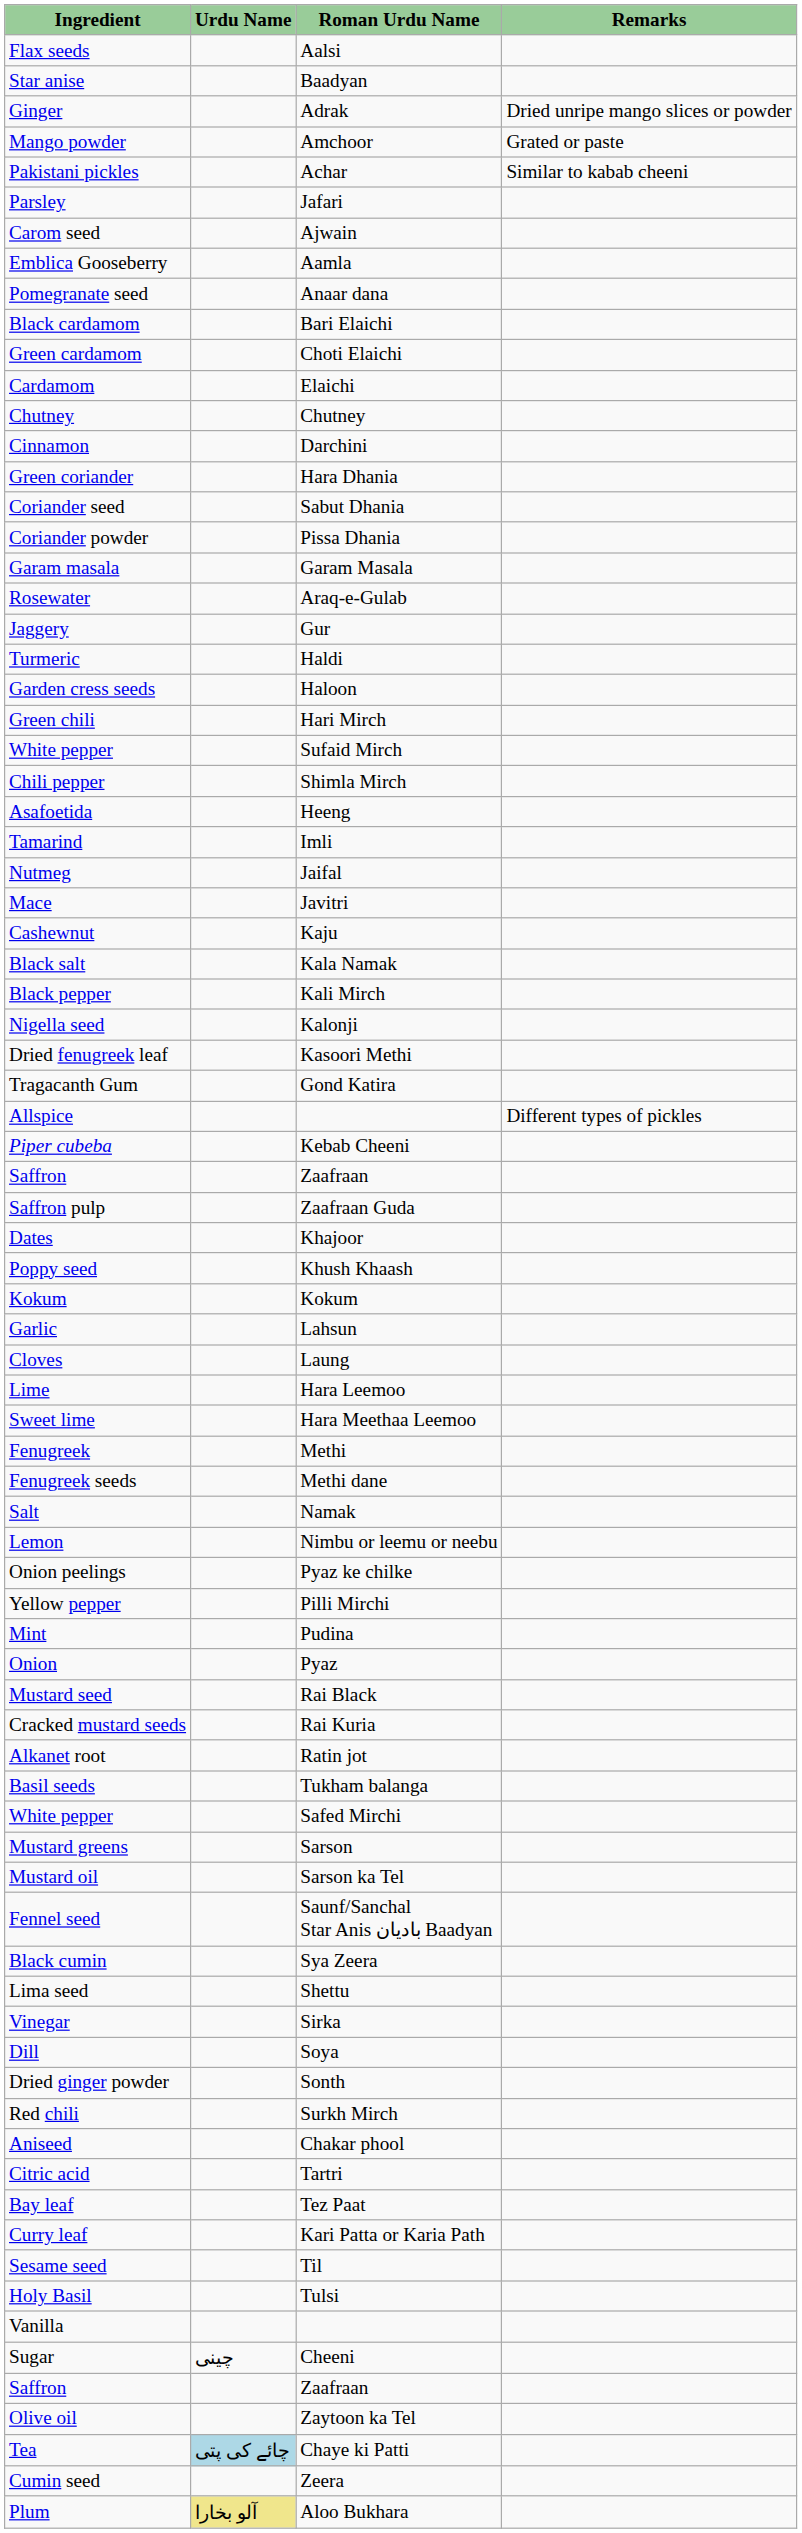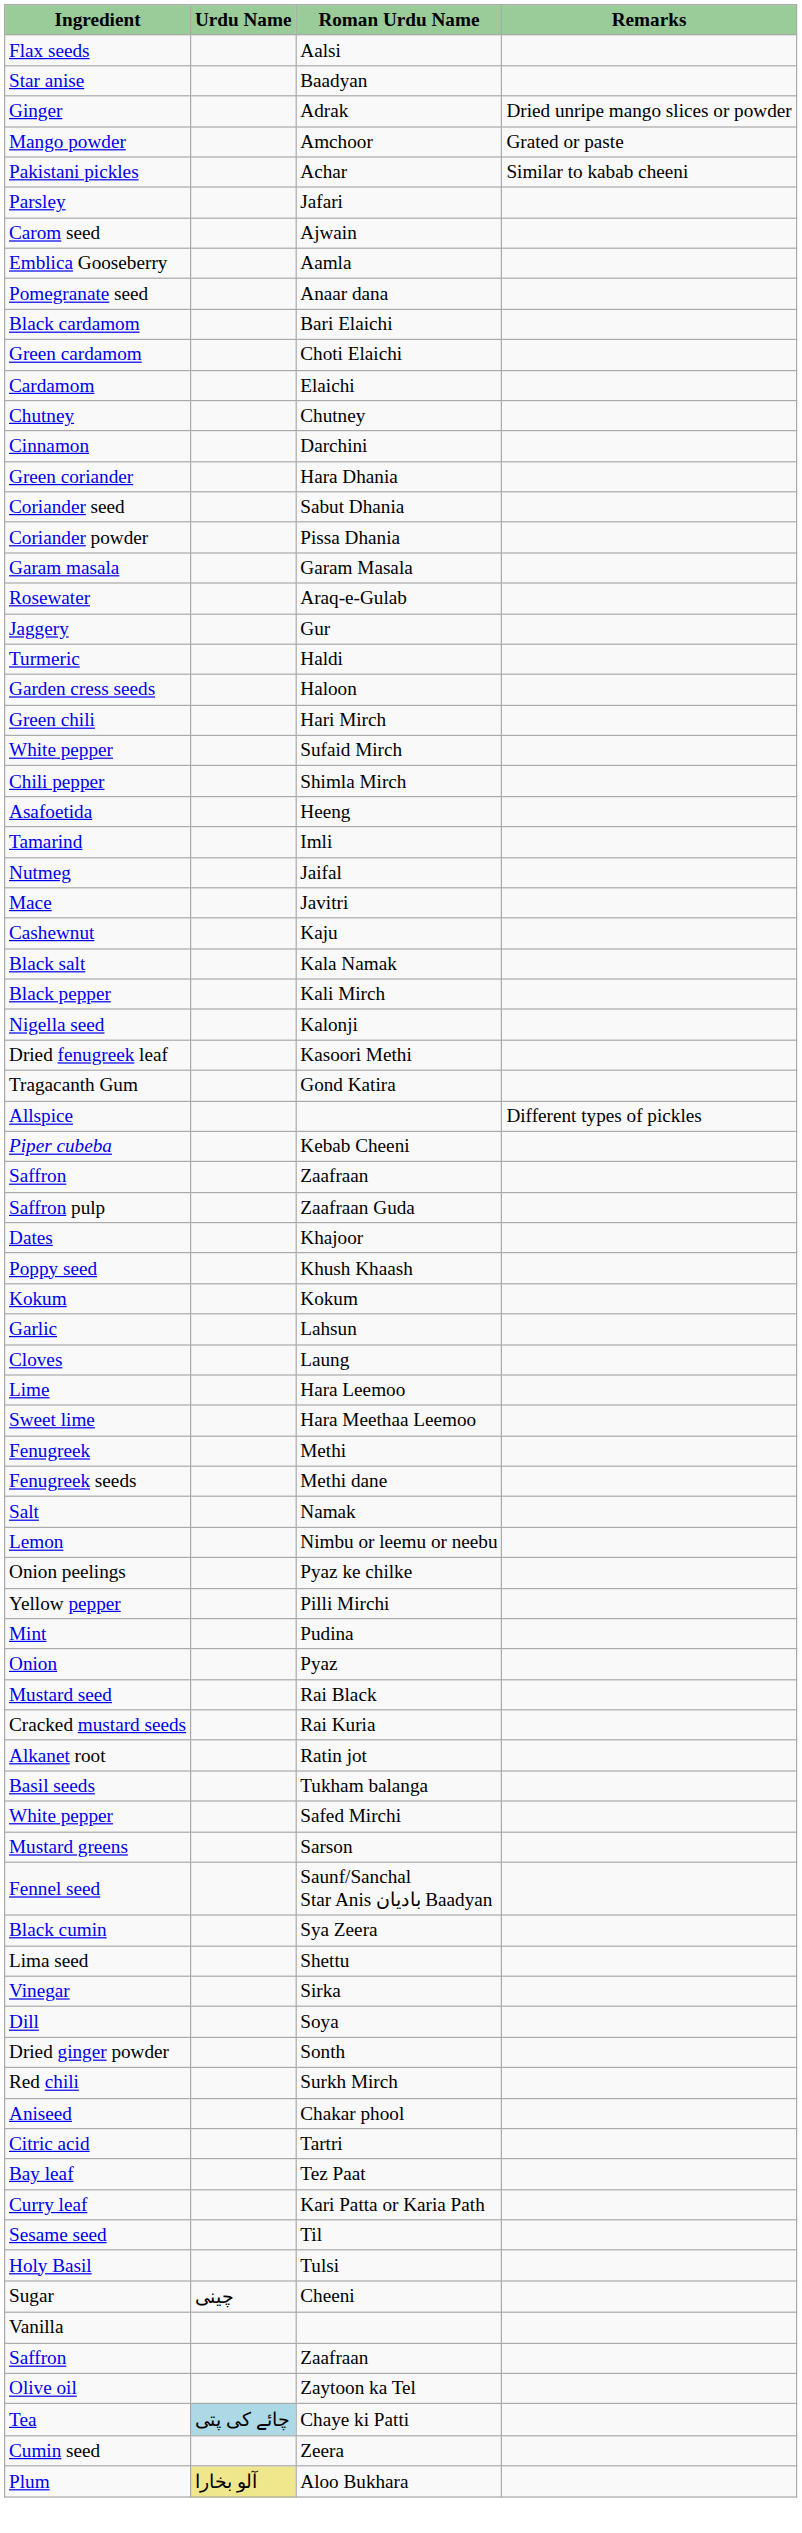- row: Mustard oil | Sarson ka Tel
rows swapped: Vanilla <-> Sugar
